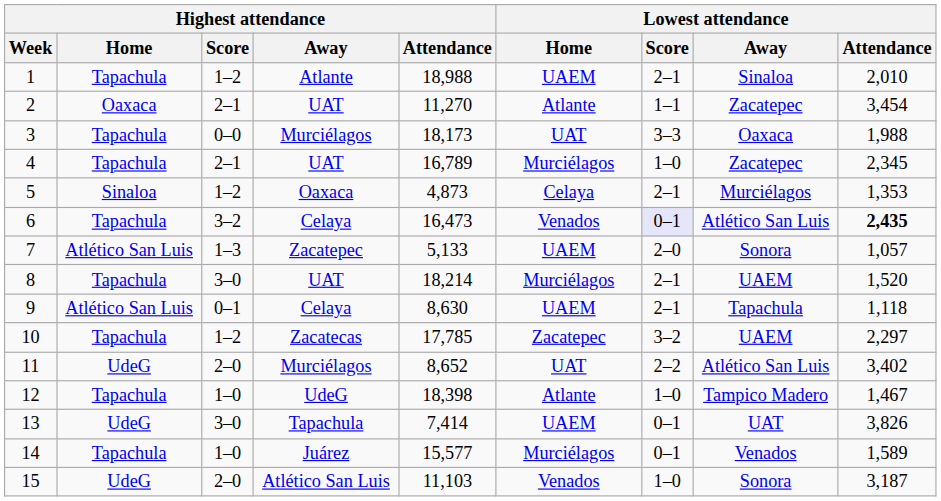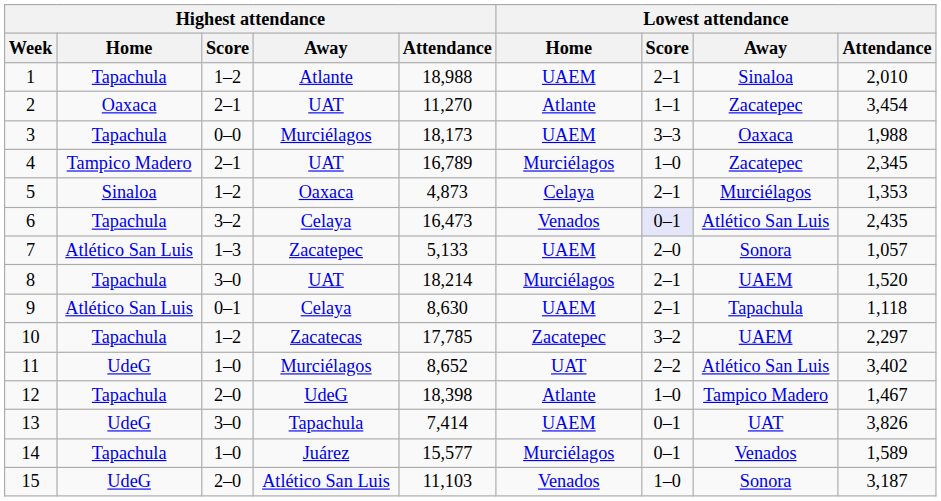3 | Lowest attendance / Home: UAT -> UAEM
4 | Highest attendance / Home: Tapachula -> Tampico Madero
6 | Lowest attendance / Attendance: bold -> normal
11 | Highest attendance / Score: 2–0 -> 1–0
12 | Highest attendance / Score: 1–0 -> 2–0
